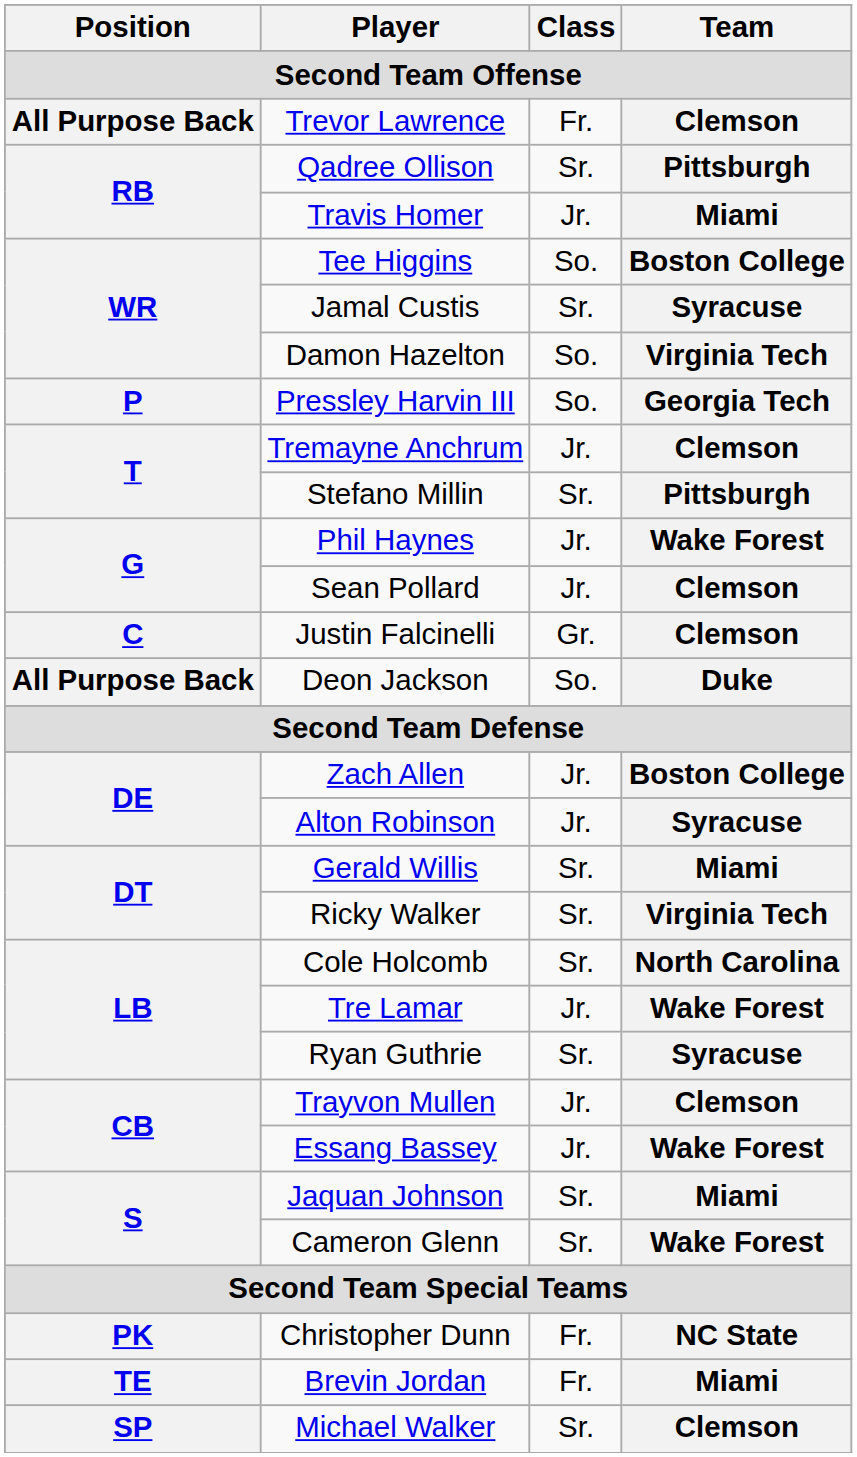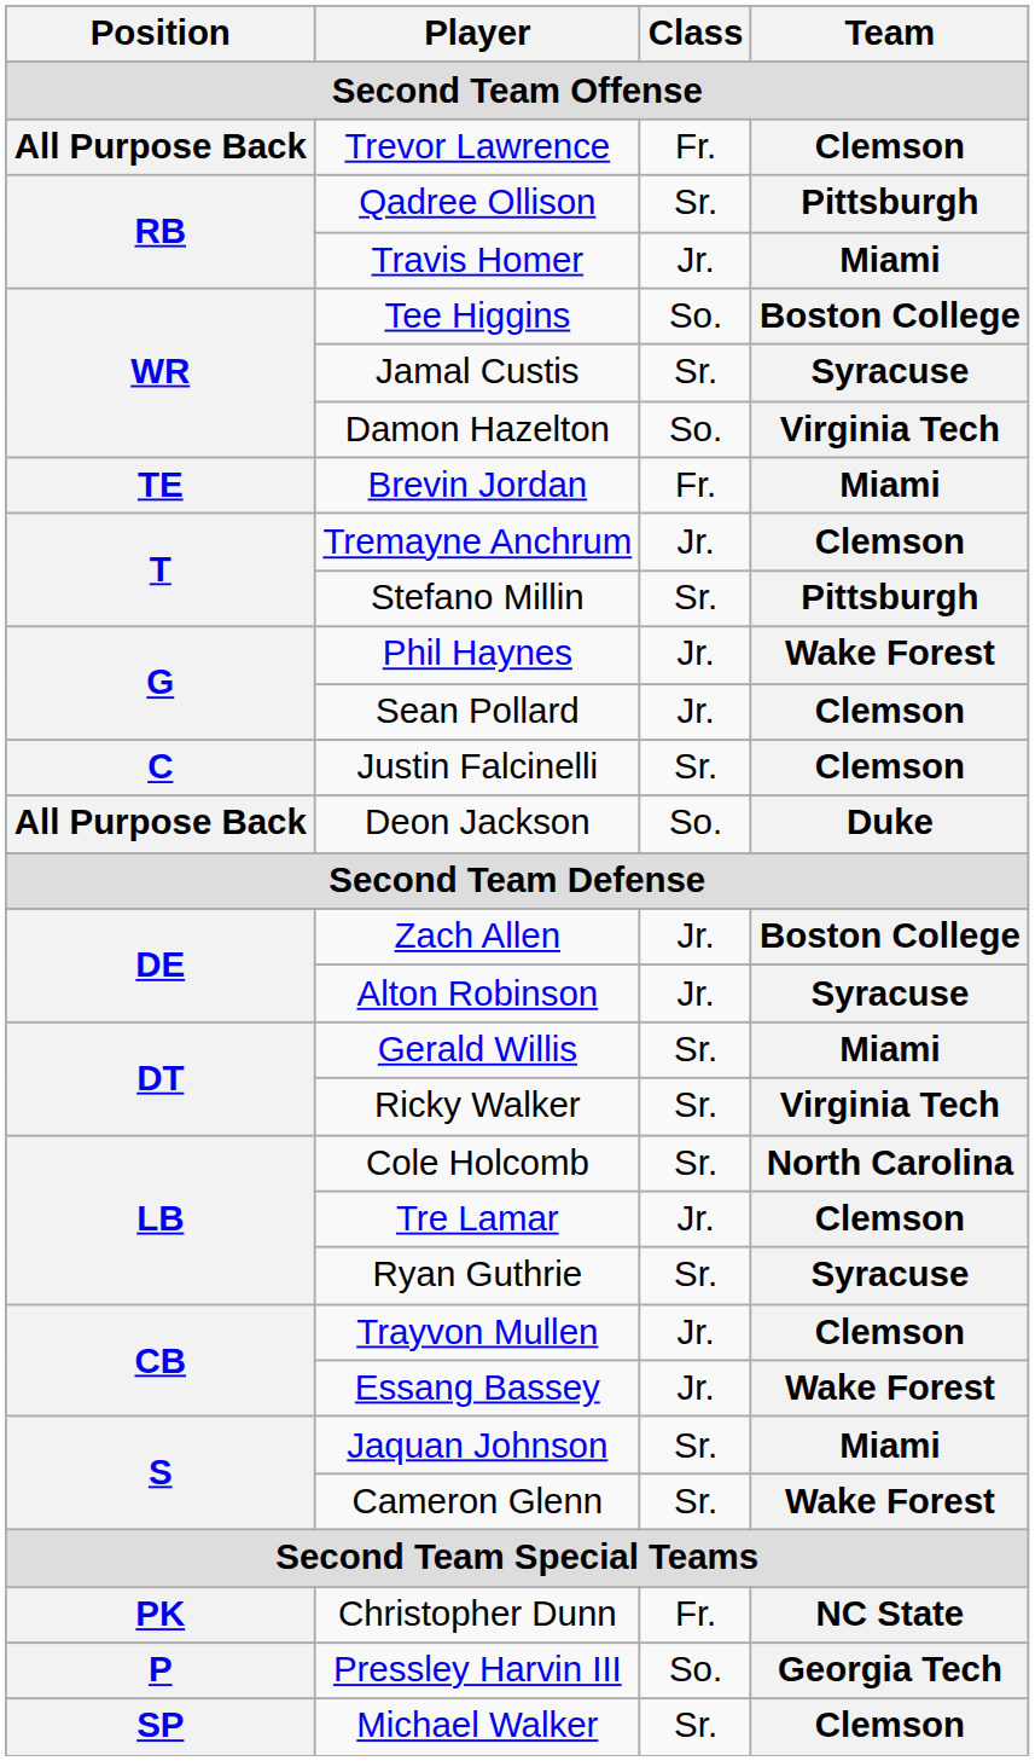rows swapped: Brevin Jordan <-> Pressley Harvin III
Justin Falcinelli | Class: Gr. -> Sr.
Tre Lamar | Team: Wake Forest -> Clemson
